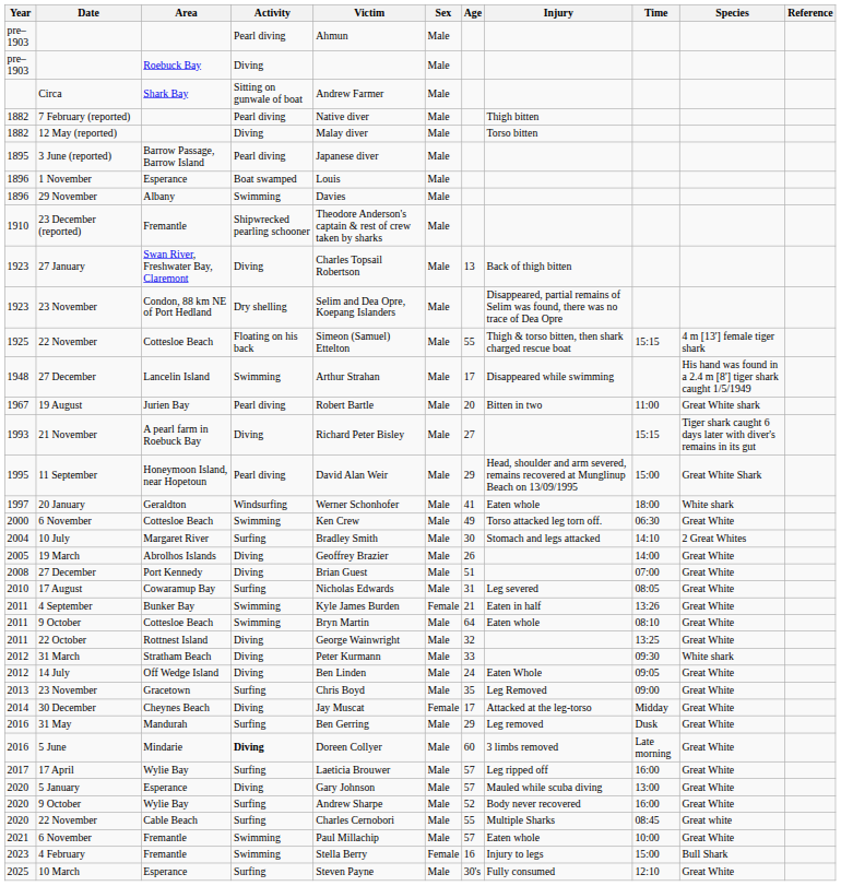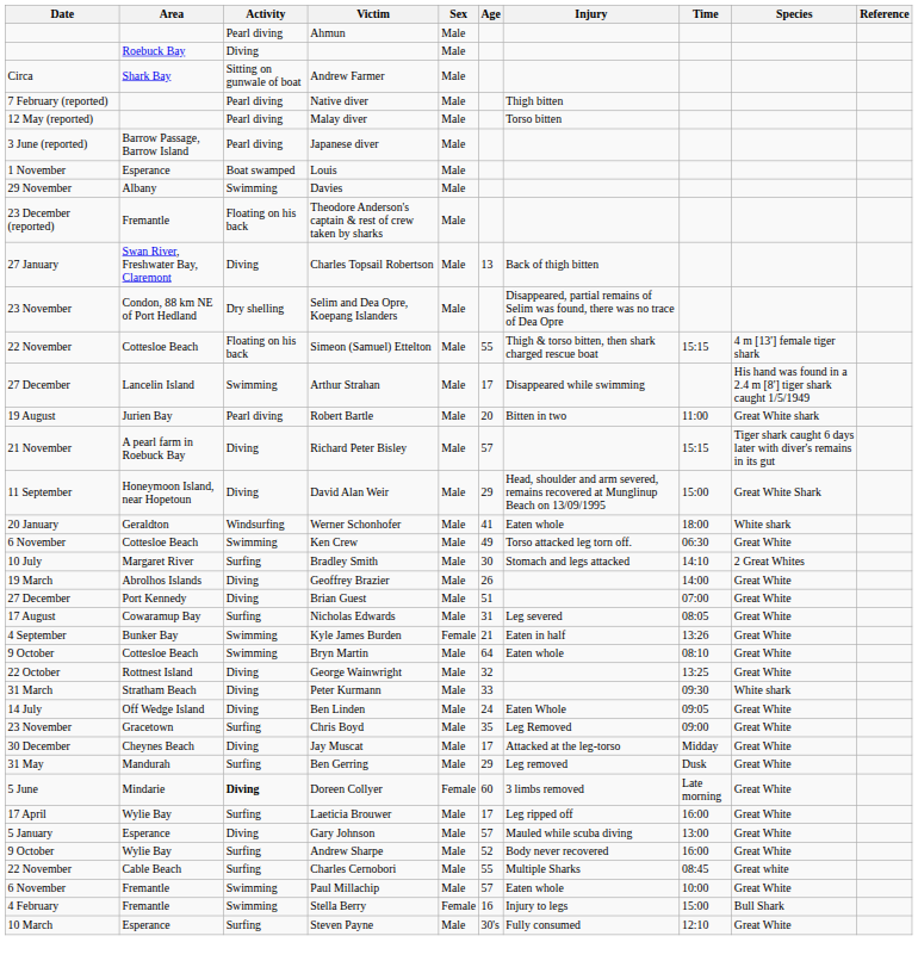- column: Year | pre–1903 | pre–1903 | 1882 | 1882 | 1895 | 1896 | 1896 | 1910 | 1923 | 1923 | 1925 | 1948 | 1967 | 1993 | 1995 | 1997 | 2000 | 2004 | 2005 | 2008 | 2010 | 2011 | 2011 | 2011 | 2012 | 2012 | 2013 | 2014 | 2016 | 2016 | 2017 | 2020 | 2020 | 2020 | 2021 | 2023 | 2025
12 May (reported) | Activity: Diving -> Pearl diving
23 December (reported) | Activity: Shipwrecked pearling schooner -> Floating on his back
21 November | Age: 27 -> 57
11 September | Activity: Pearl diving -> Diving
30 December | Sex: Female -> Male
5 June | Sex: Male -> Female
17 April | Age: 57 -> 17
